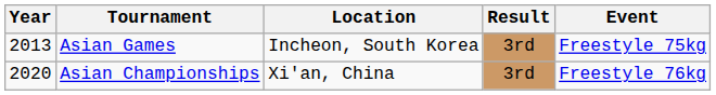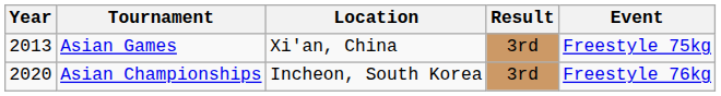Asian Games | Location: Incheon, South Korea -> Xi'an, China
Asian Championships | Location: Xi'an, China -> Incheon, South Korea
